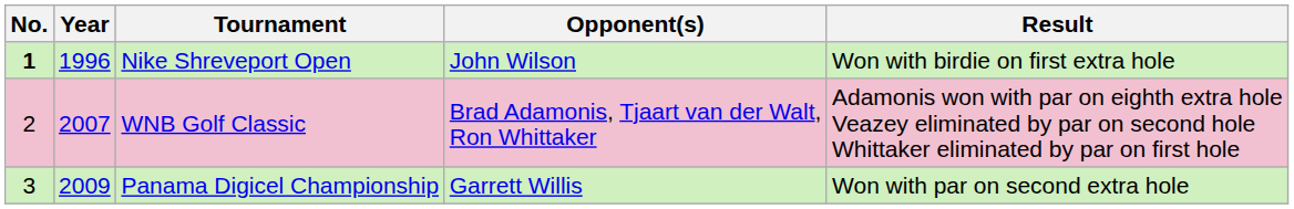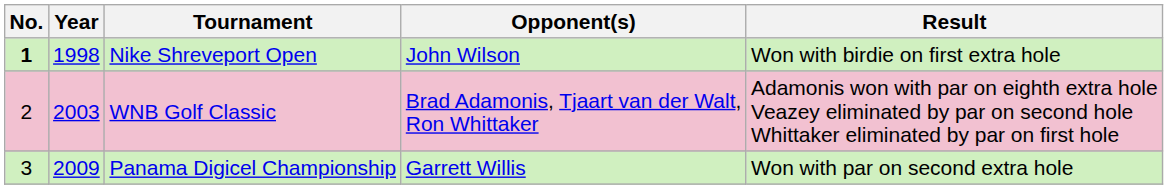Nike Shreveport Open | Year: 1996 -> 1998
WNB Golf Classic | Year: 2007 -> 2003
